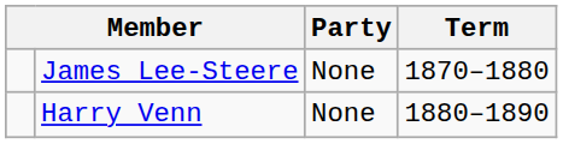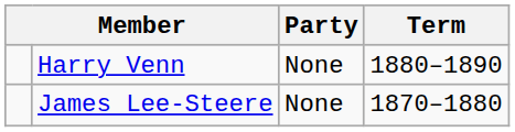rows swapped: James Lee-Steere <-> Harry Venn
